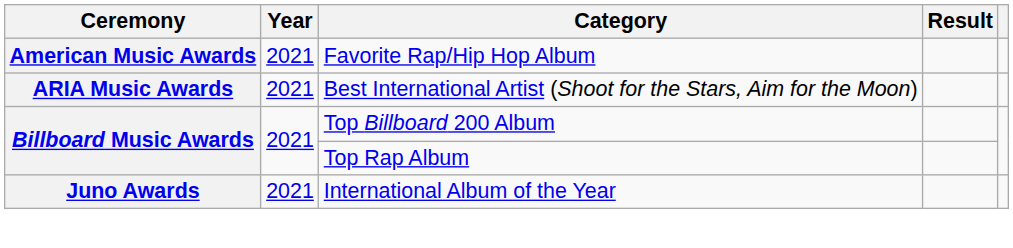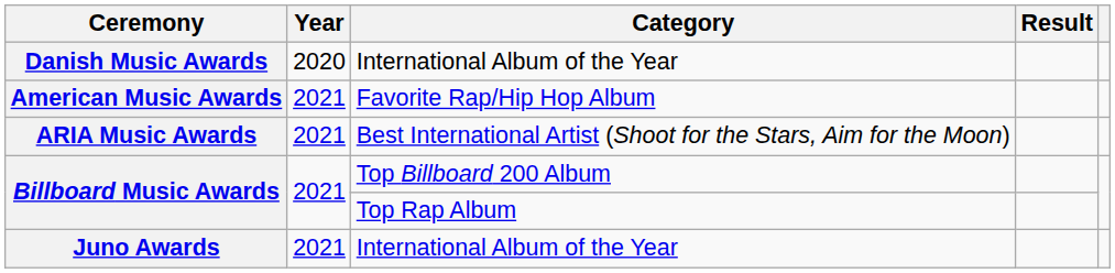+ row: Danish Music Awards | 2020 | International Album of the Year
